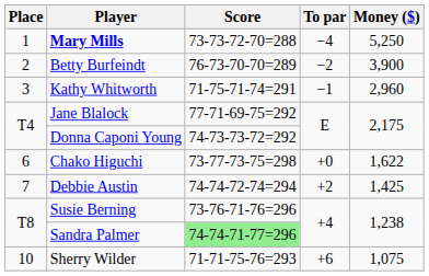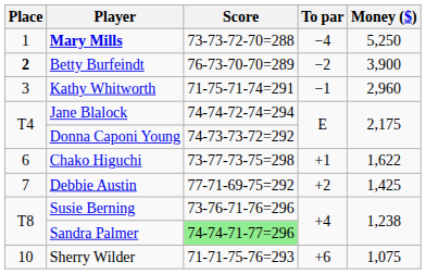Betty Burfeindt | Place: normal -> bold
Jane Blalock | Score: 77-71-69-75=292 -> 74-74-72-74=294
Chako Higuchi | To par: +0 -> +1
Debbie Austin | Score: 74-74-72-74=294 -> 77-71-69-75=292
